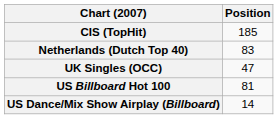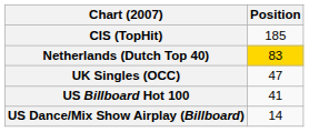Netherlands (Dutch Top 40) | Position: no background -> gold background
US Billboard Hot 100 | Position: 81 -> 41
